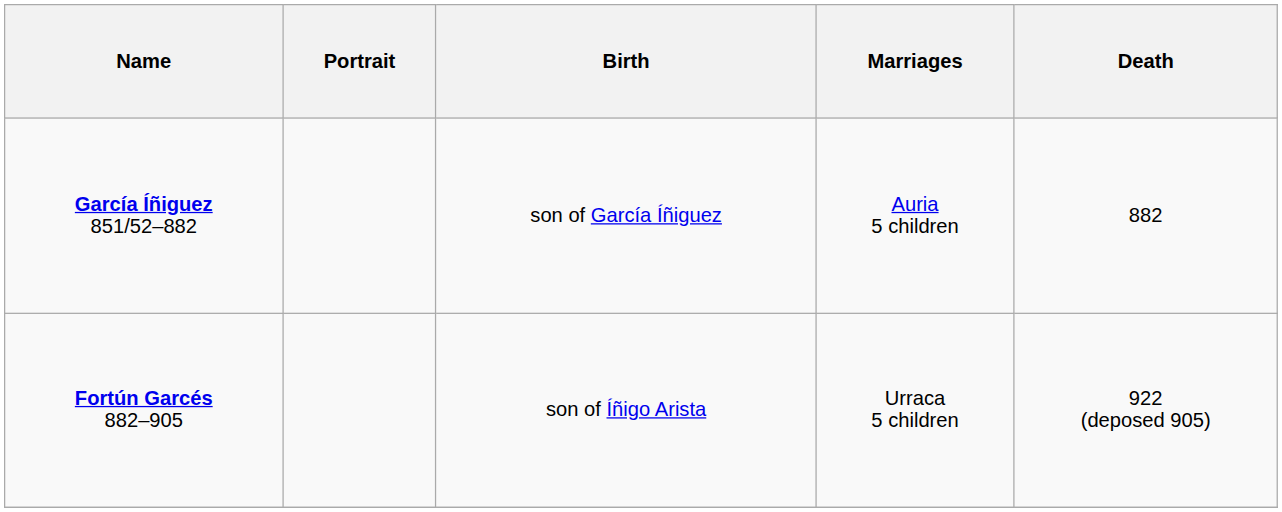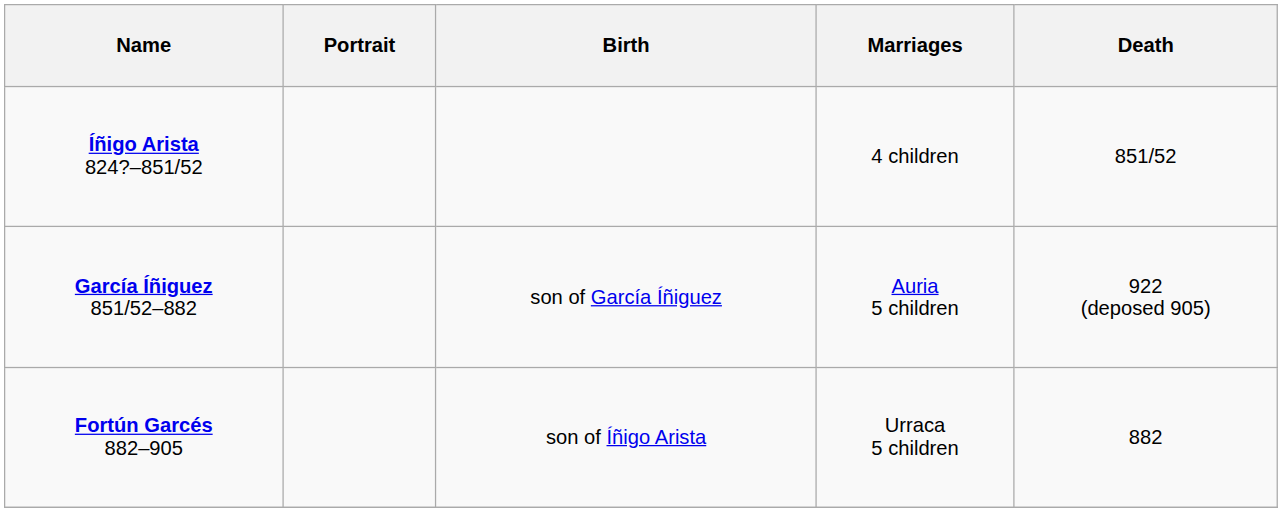+ row: Íñigo Arista 824?–851/52 | 4 children | 851/52
García Íñiguez 851/52–882 | Death: 882 -> 922 (deposed 905)
Fortún Garcés 882–905 | Death: 922 (deposed 905) -> 882
